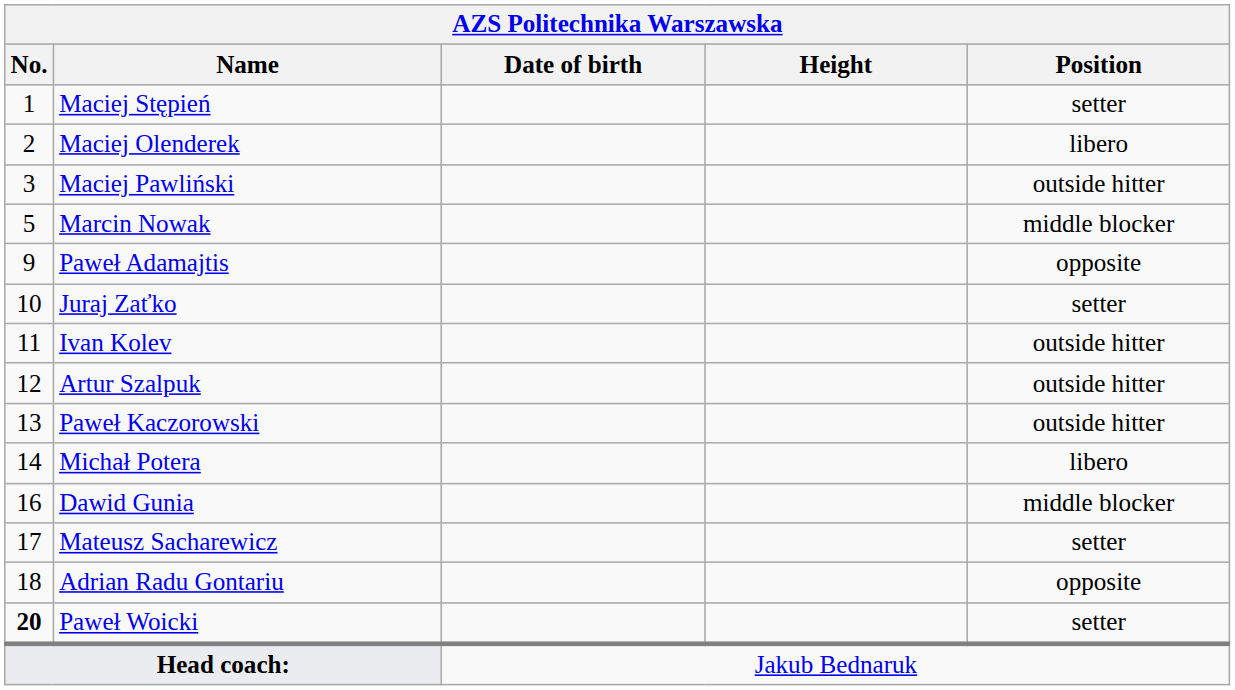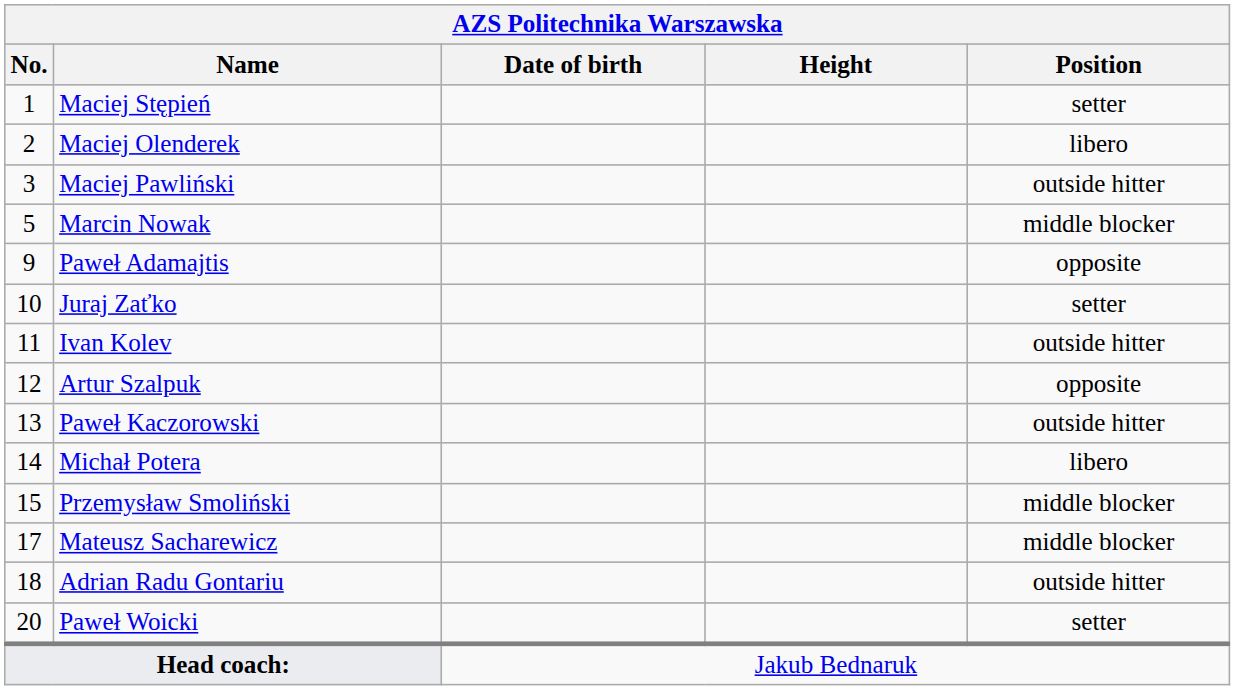Artur Szalpuk | Position: outside hitter -> opposite
+ row: 15 | Przemysław Smoliński | middle blocker
- row: 16 | Dawid Gunia | middle blocker
Mateusz Sacharewicz | Position: setter -> middle blocker
Adrian Radu Gontariu | Position: opposite -> outside hitter
Paweł Woicki | No.: bold -> normal
